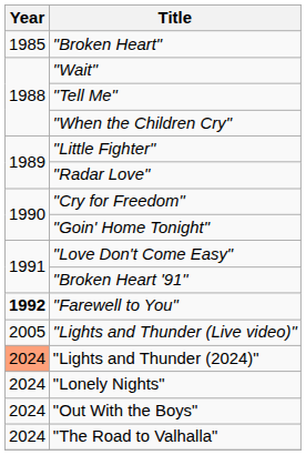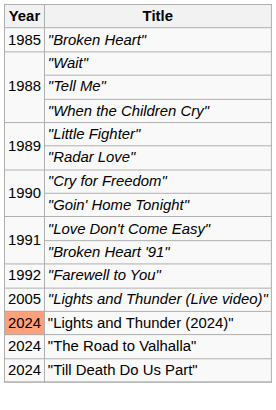"Farewell to You" | Year: bold -> normal
- row: 2024 | "Lonely Nights"
- row: 2024 | "Out With the Boys"
+ row: 2024 | "Till Death Do Us Part"
